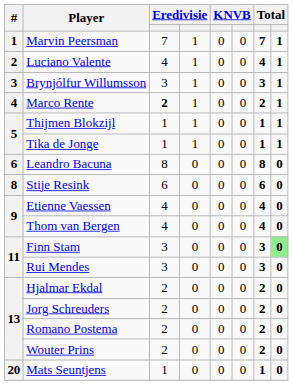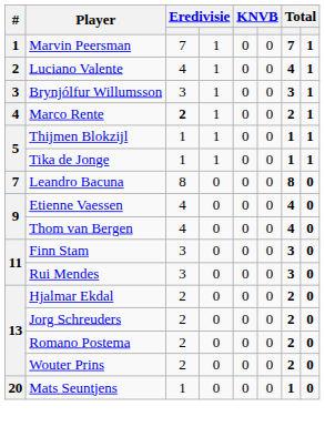Leandro Bacuna | #: 6 -> 7
- row: 8 | Stije Resink | 6 | 0 | 0 | 0 | 6 | 0
Finn Stam | column 8: lightgreen background -> no background
